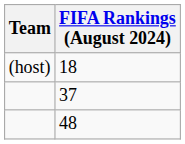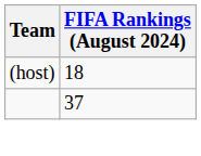- row: 48
